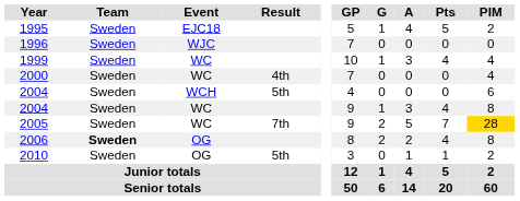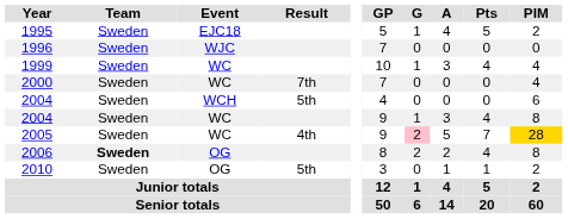2000 | Result: 4th -> 7th
2005 | Result: 7th -> 4th
2005 | G: no background -> pink background
